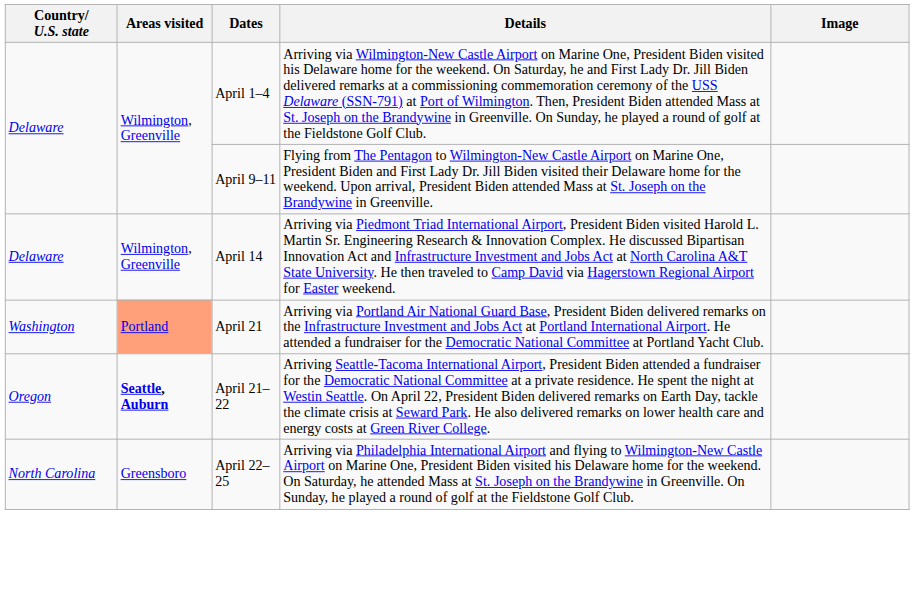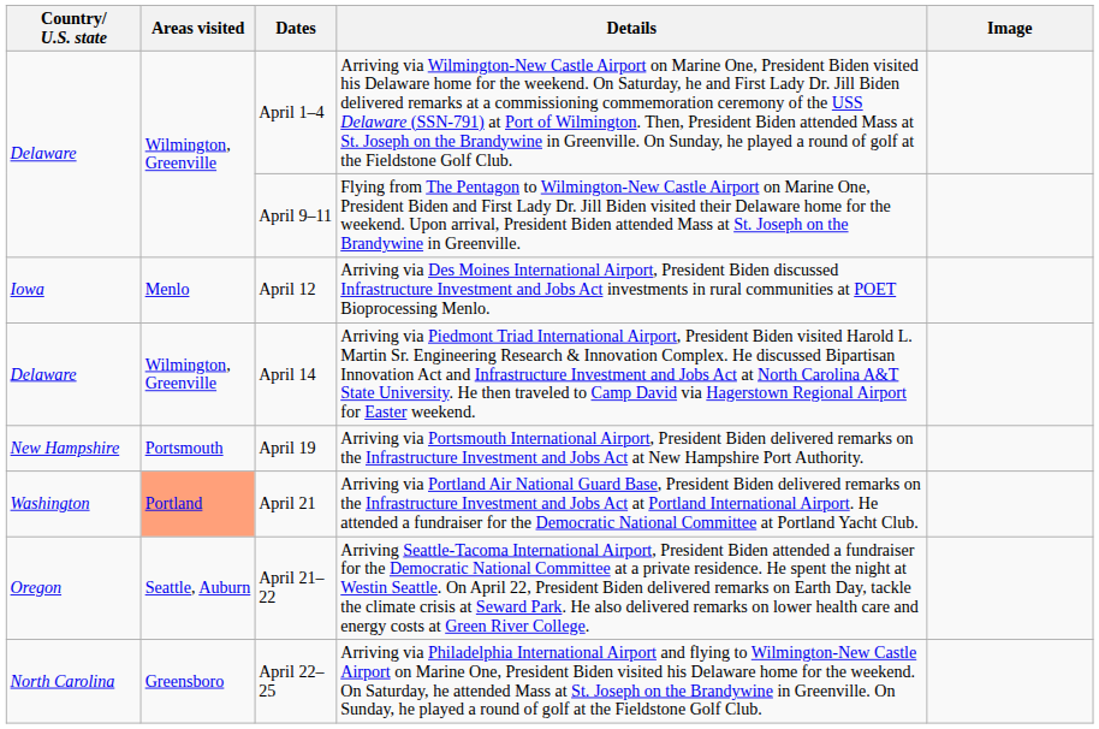+ row: Iowa | Menlo | April 12 | Arriving via Des Moines International Airport, President Biden discussed Infrastructure Investment and Jobs Act investments in rural communities at POET Bioprocessing Menlo.
+ row: New Hampshire | Portsmouth | April 19 | Arriving via Portsmouth International Airport, President Biden delivered remarks on the Infrastructure Investment and Jobs Act at New Hampshire Port Authority.
April 21–22 | Areas visited: bold -> normal
